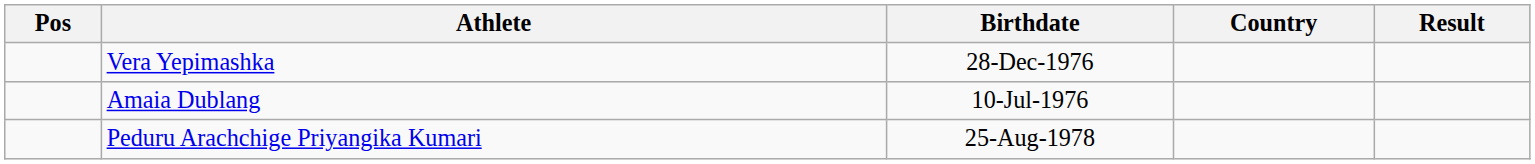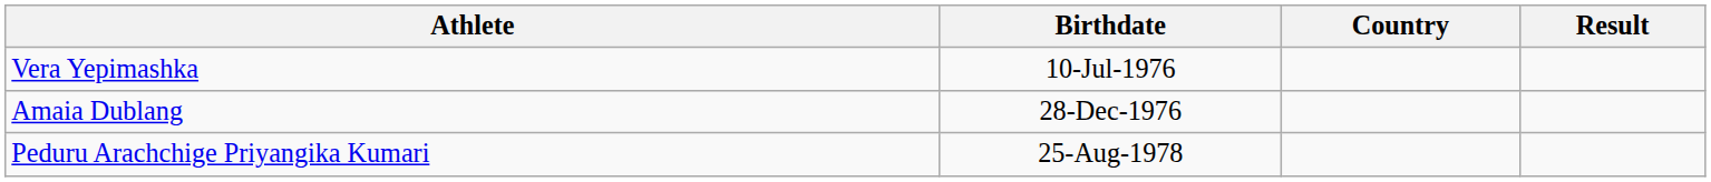- column: Pos
Vera Yepimashka | Birthdate: 28-Dec-1976 -> 10-Jul-1976
Amaia Dublang | Birthdate: 10-Jul-1976 -> 28-Dec-1976
